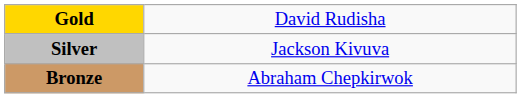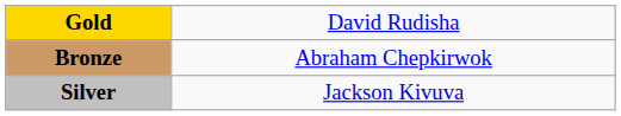rows swapped: Silver <-> Bronze
